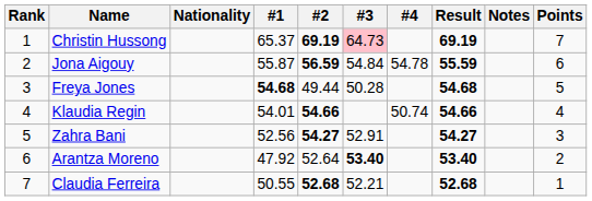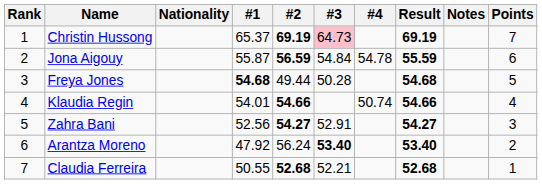Arantza Moreno | #2: 52.64 -> 56.24
